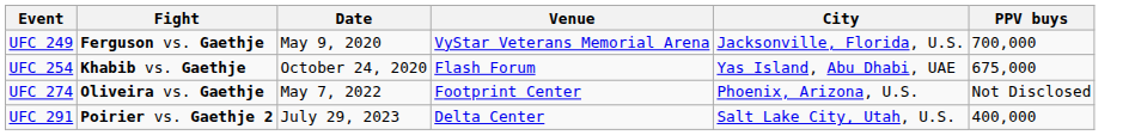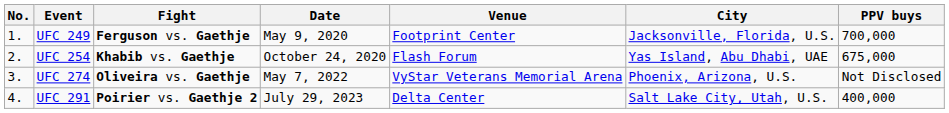+ column: No. | 1. | 2. | 3. | 4.
UFC 249 | Venue: VyStar Veterans Memorial Arena -> Footprint Center
UFC 274 | Venue: Footprint Center -> VyStar Veterans Memorial Arena
